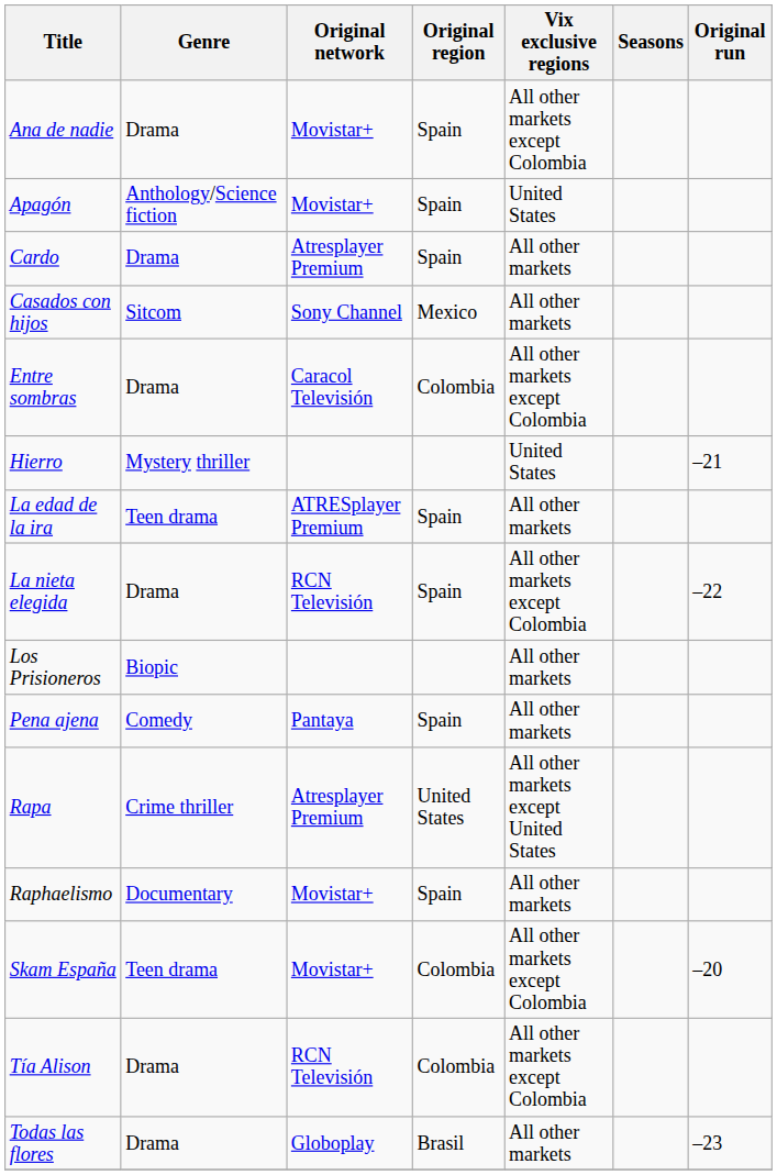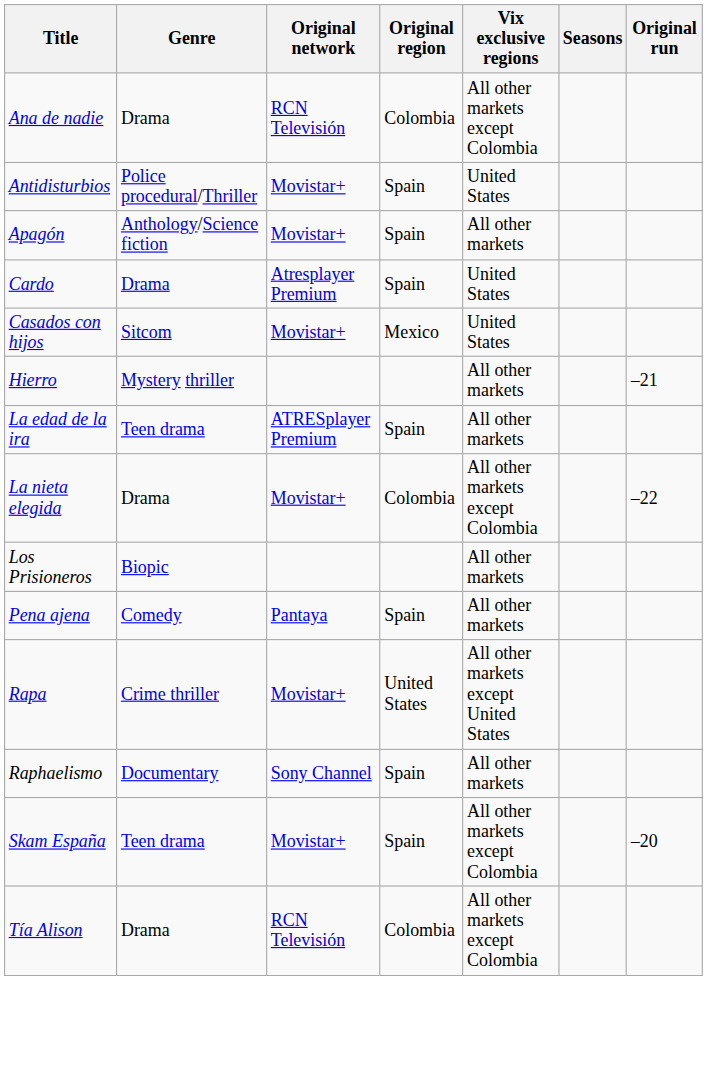Ana de nadie | Original network: Movistar+ -> RCN Televisión
Ana de nadie | Original region: Spain -> Colombia
+ row: Antidisturbios | Police procedural/Thriller | Movistar+ | Spain | United States
Apagón | Vix exclusive regions: United States -> All other markets
Cardo | Vix exclusive regions: All other markets -> United States
Casados con hijos | Original network: Sony Channel -> Movistar+
Casados con hijos | Vix exclusive regions: All other markets -> United States
- row: Entre sombras | Drama | Caracol Televisión | Colombia | All other markets except Colombia
Hierro | Vix exclusive regions: United States -> All other markets
La nieta elegida | Original network: RCN Televisión -> Movistar+
La nieta elegida | Original region: Spain -> Colombia
Rapa | Original network: Atresplayer Premium -> Movistar+
Raphaelismo | Original network: Movistar+ -> Sony Channel
Skam España | Original region: Colombia -> Spain
- row: Todas las flores | Drama | Globoplay | Brasil | All other markets | –23
